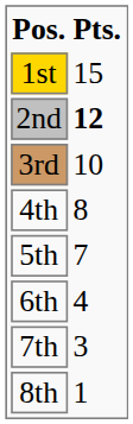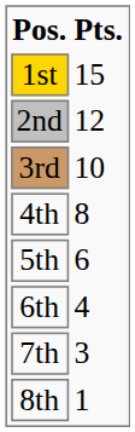2nd | Pts.: bold -> normal
5th | Pts.: 7 -> 6
